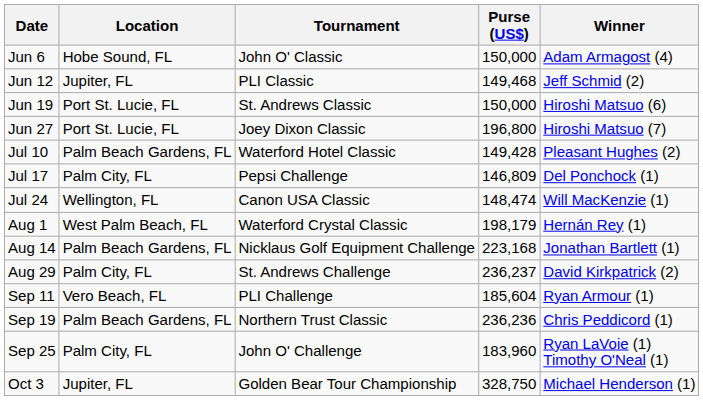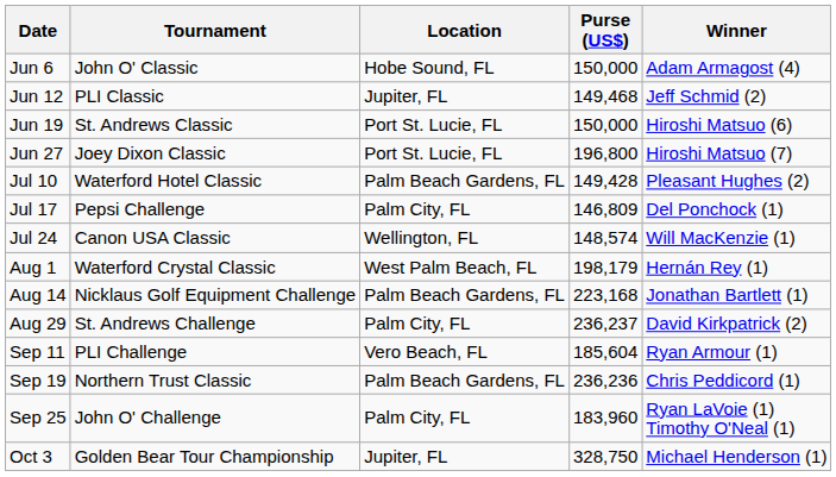columns swapped: Tournament <-> Location
Jul 24 | Purse (US$): 148,474 -> 148,574
